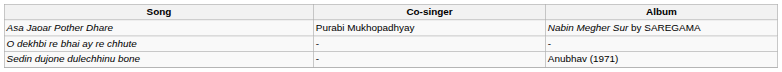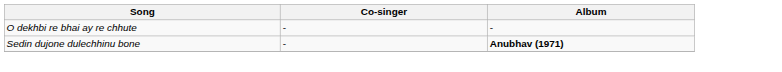- row: Asa Jaoar Pother Dhare | Purabi Mukhopadhyay | Nabin Megher Sur by SAREGAMA
Sedin dujone dulechhinu bone | Album: normal -> bold
